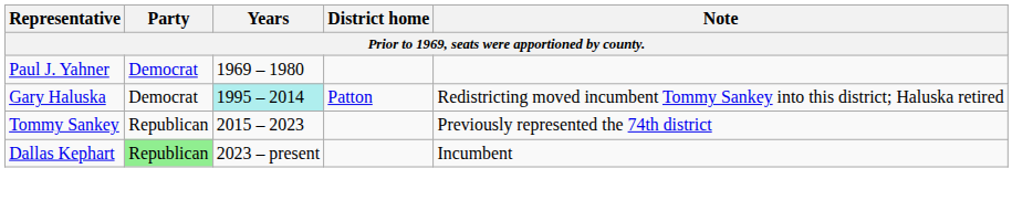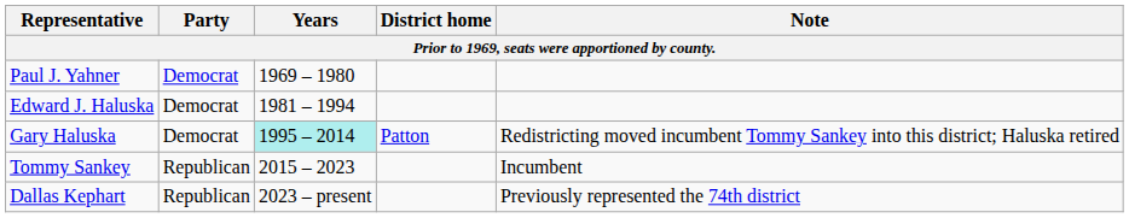+ row: Edward J. Haluska | Democrat | 1981 – 1994
Tommy Sankey | Note: Previously represented the 74th district -> Incumbent
Dallas Kephart | Party: lightgreen background -> no background
Dallas Kephart | Note: Incumbent -> Previously represented the 74th district
